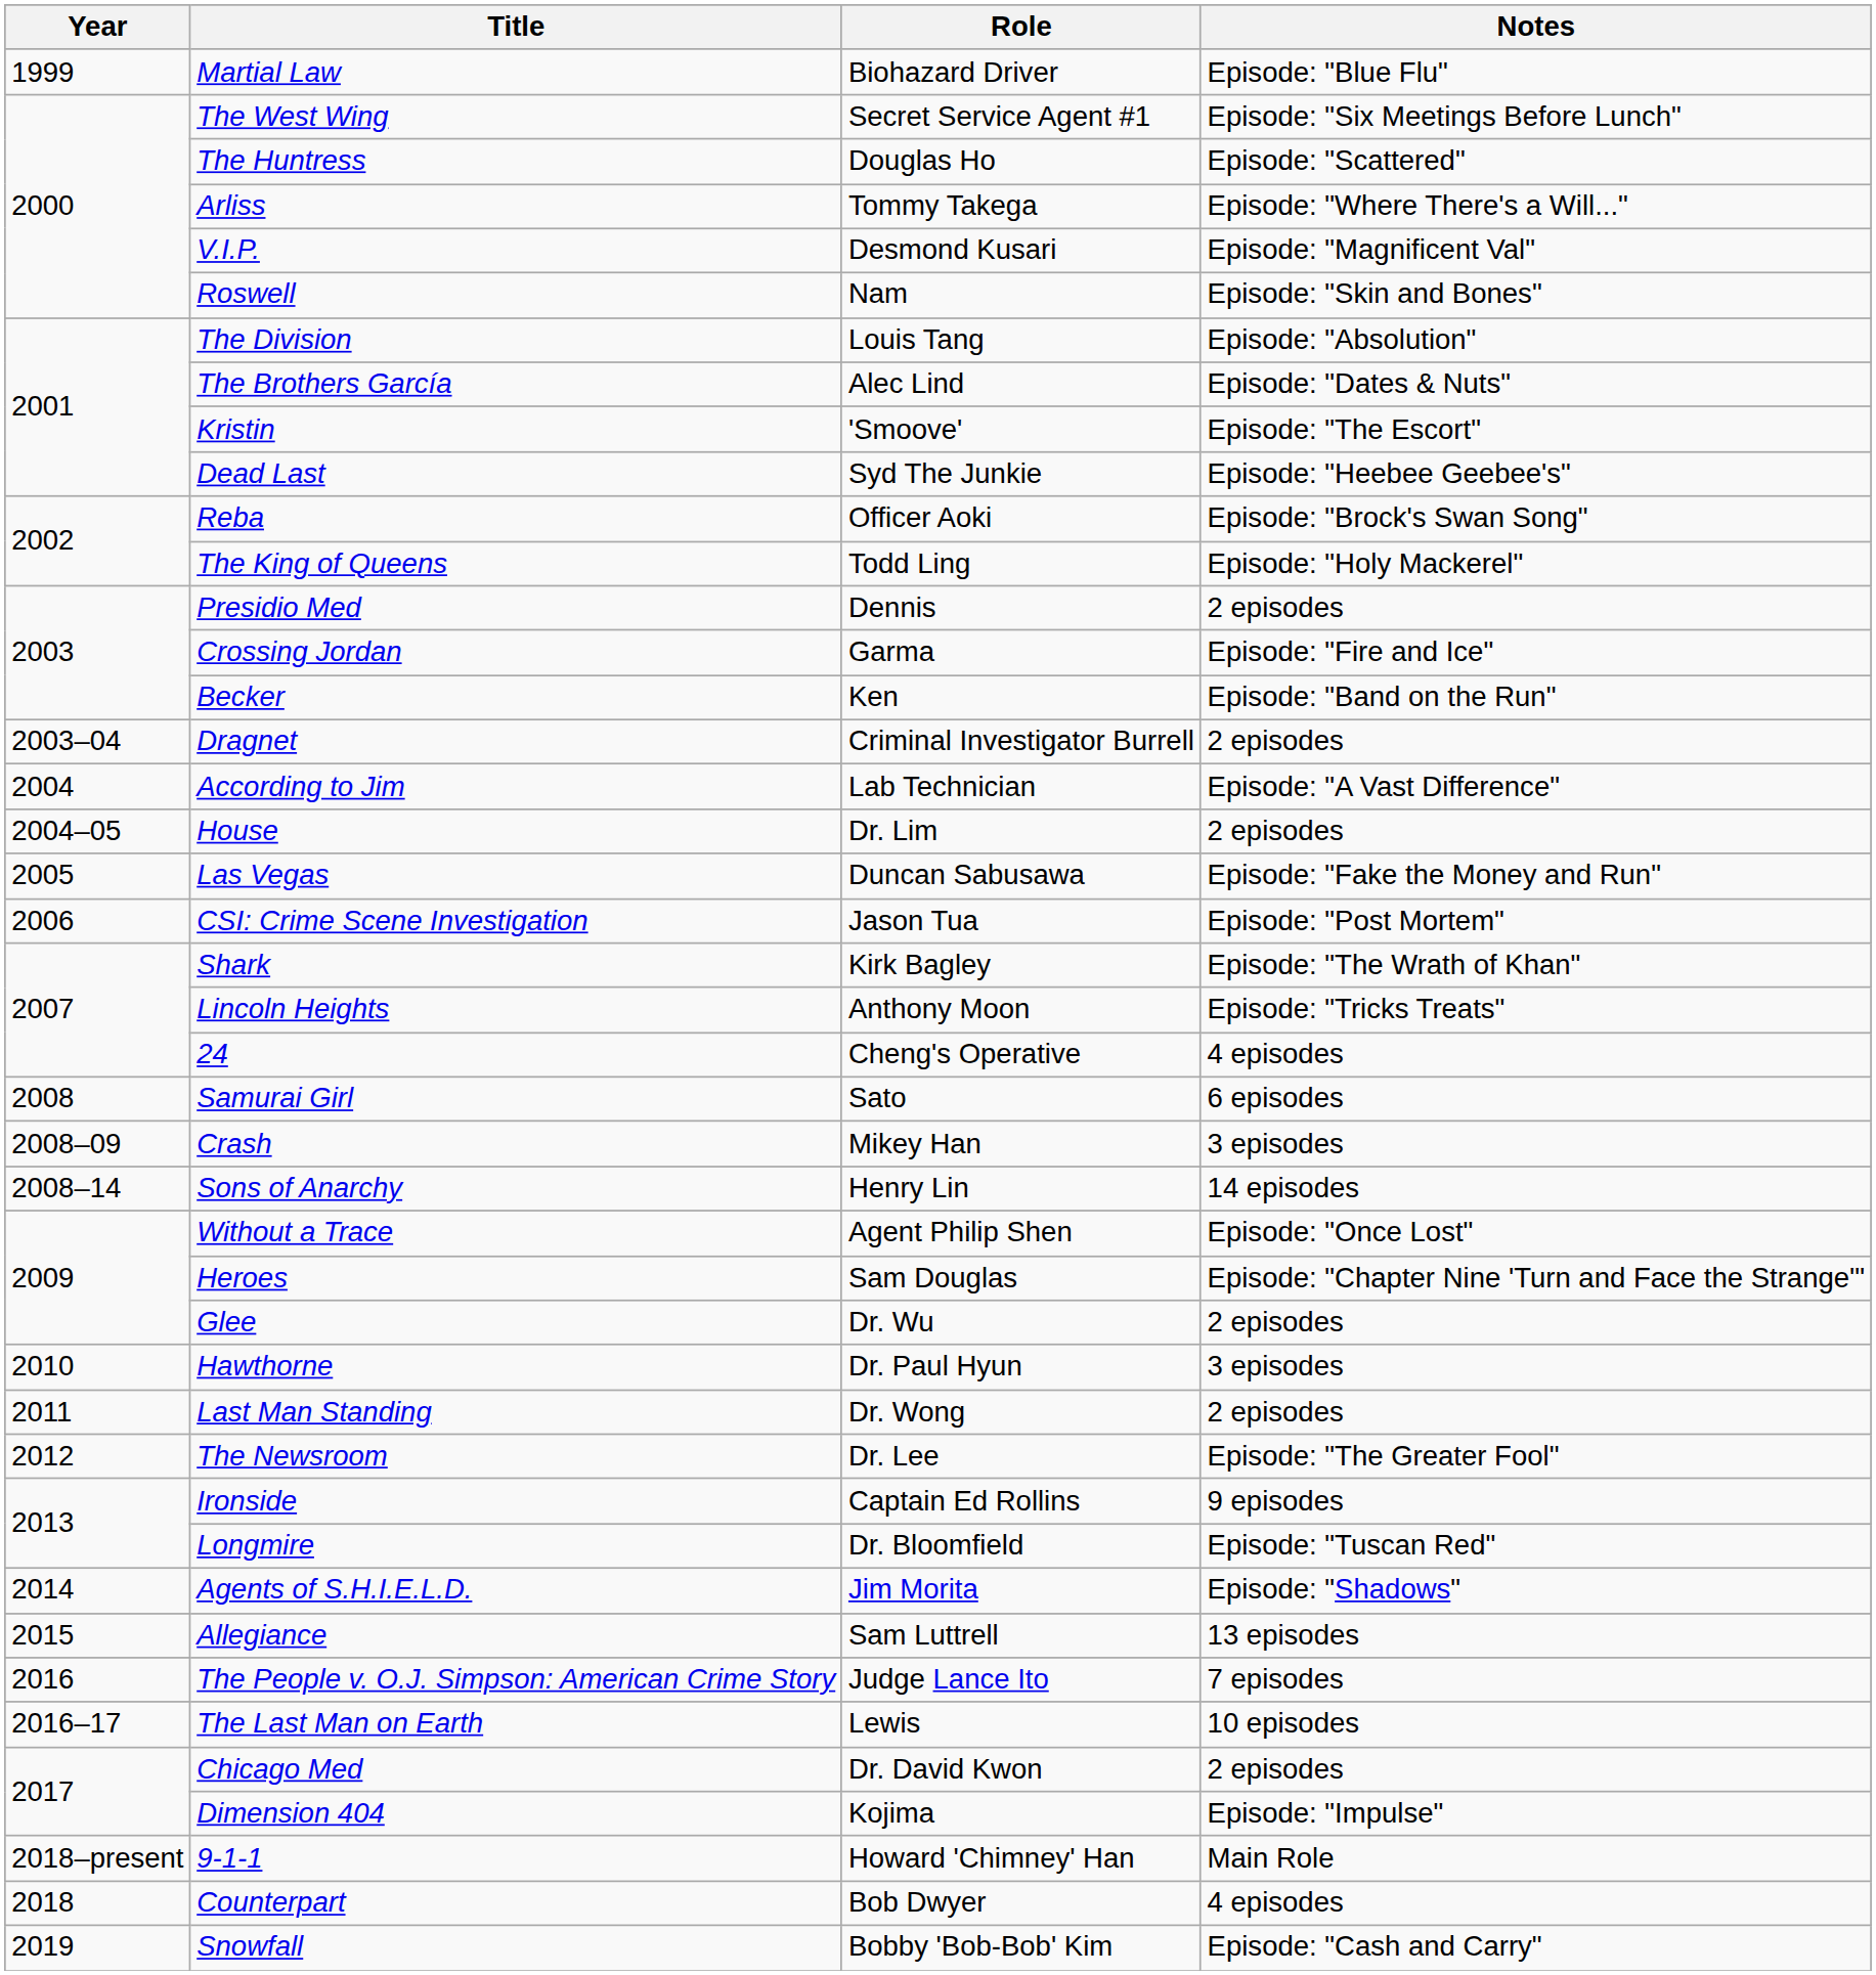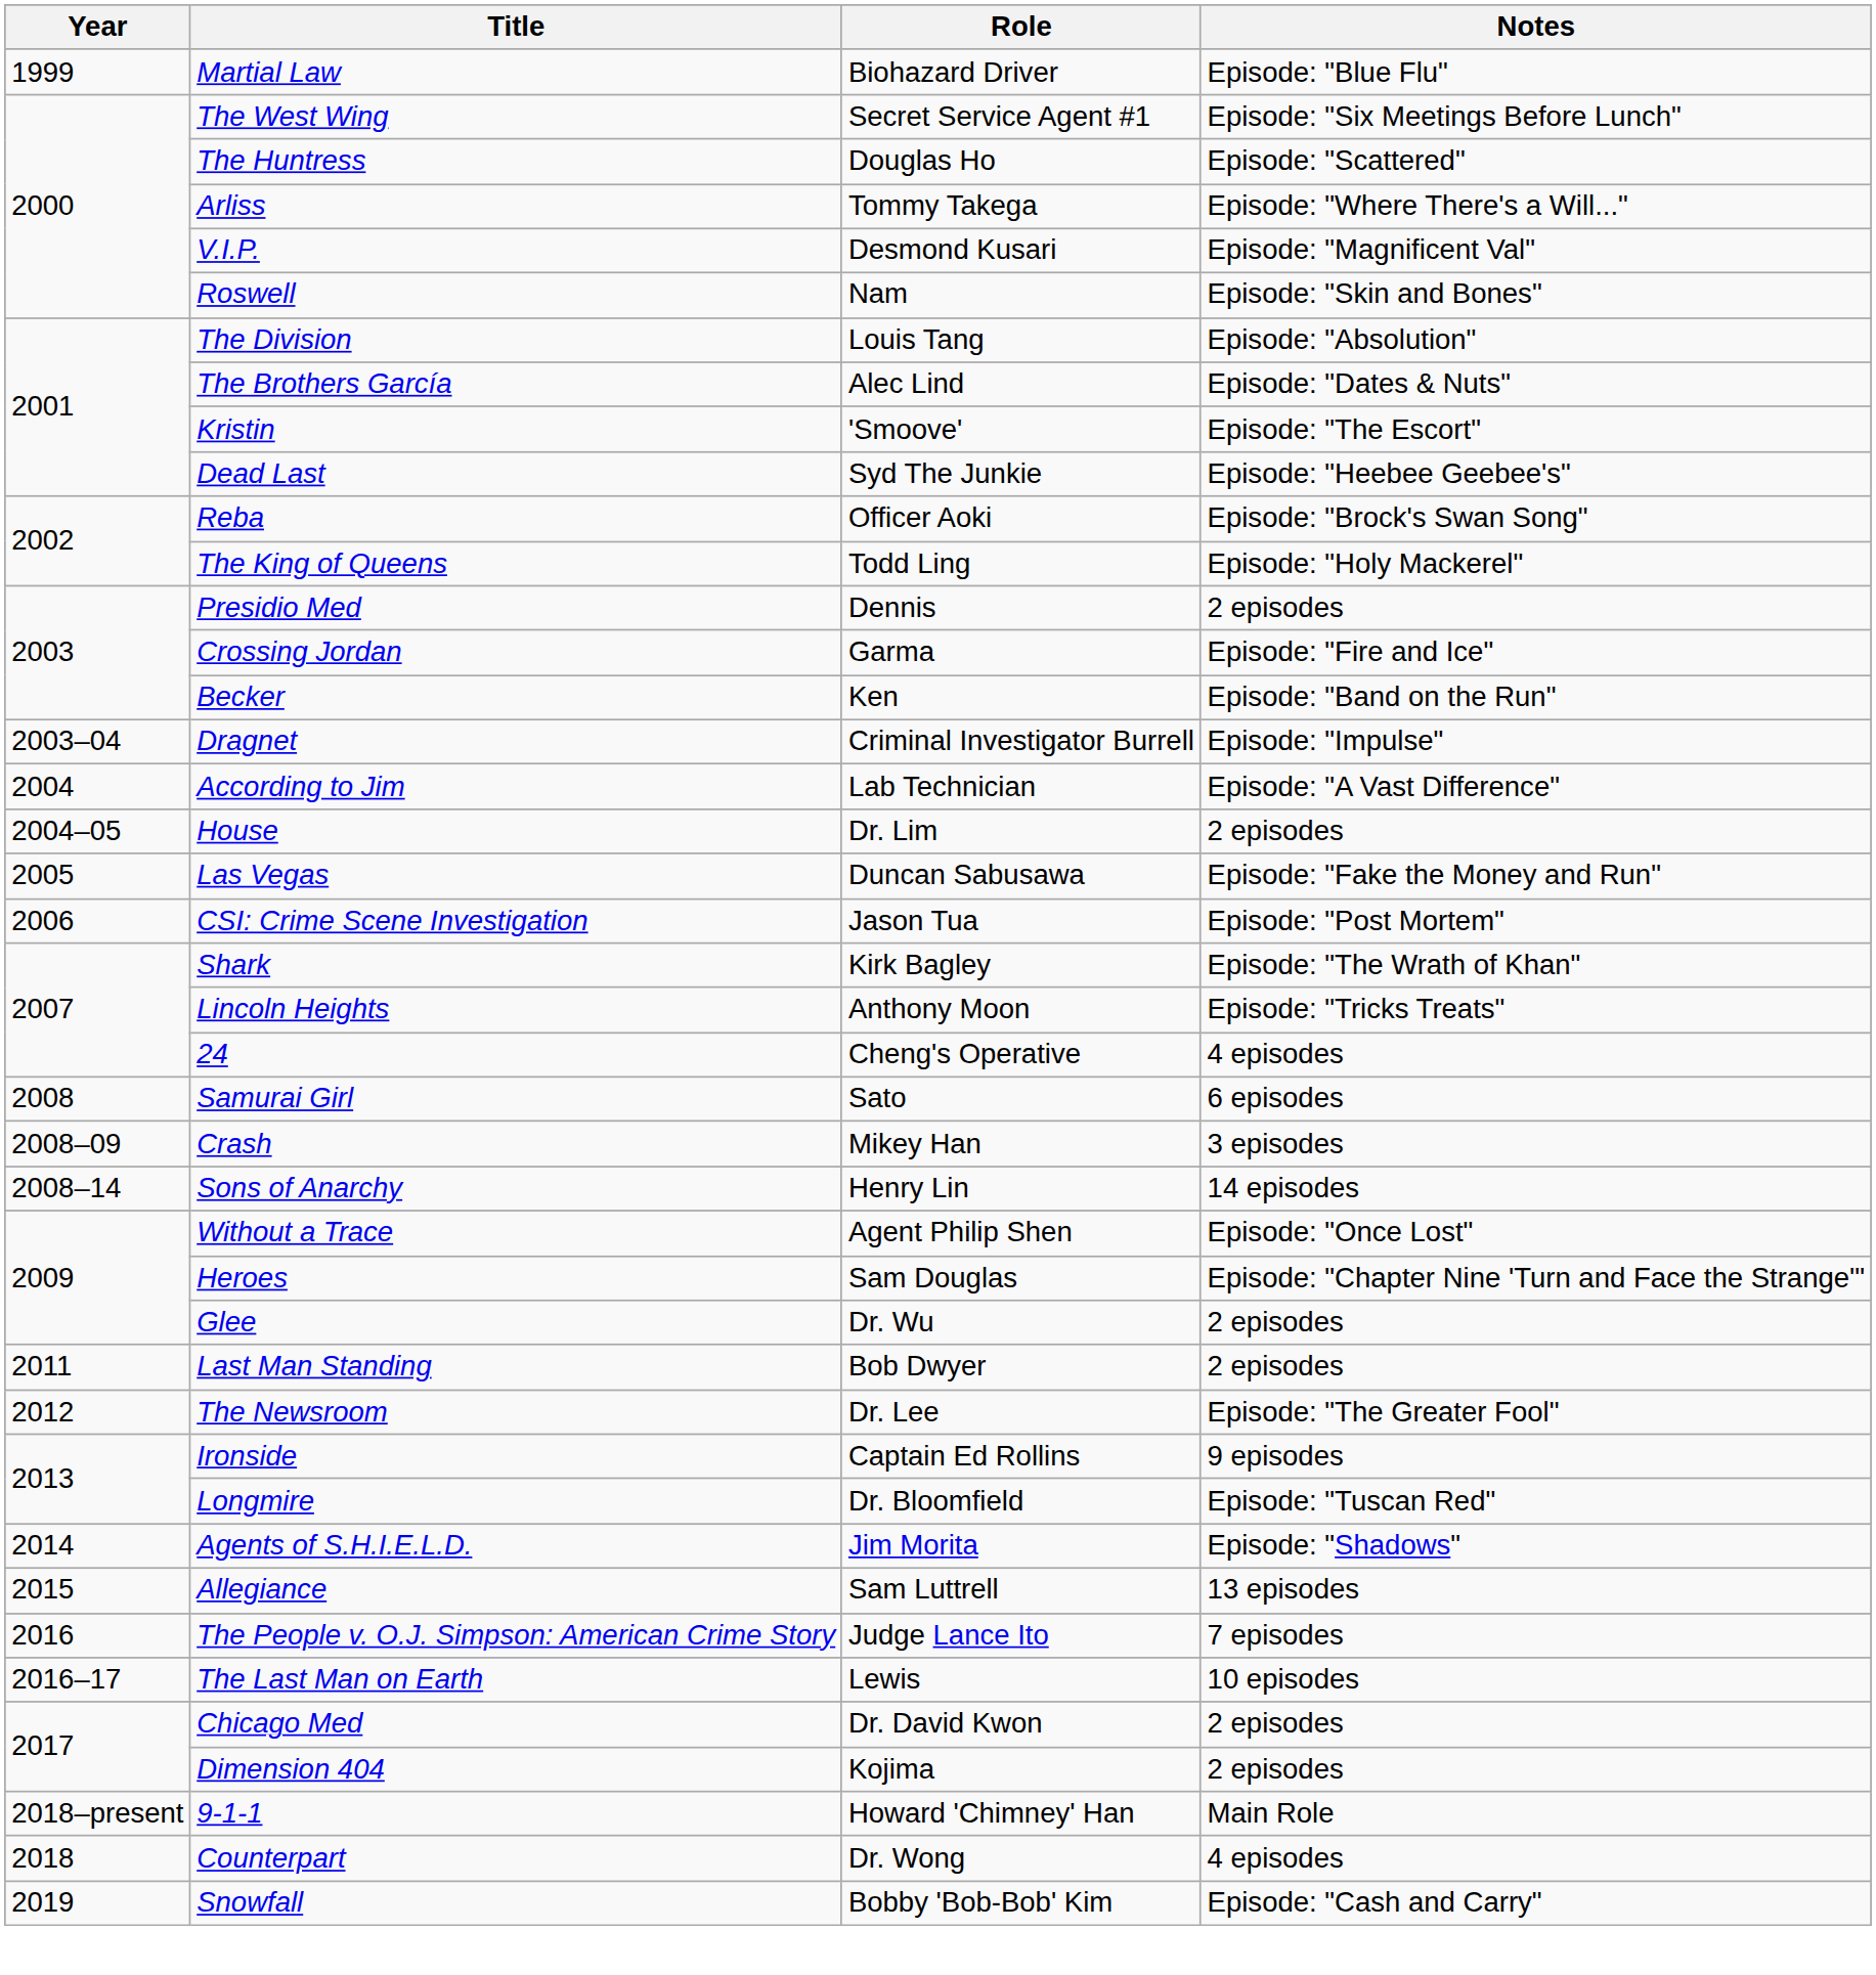Dragnet | Notes: 2 episodes -> Episode: "Impulse"
- row: 2010 | Hawthorne | Dr. Paul Hyun | 3 episodes
Last Man Standing | Role: Dr. Wong -> Bob Dwyer
Dimension 404 | Notes: Episode: "Impulse" -> 2 episodes
Counterpart | Role: Bob Dwyer -> Dr. Wong
